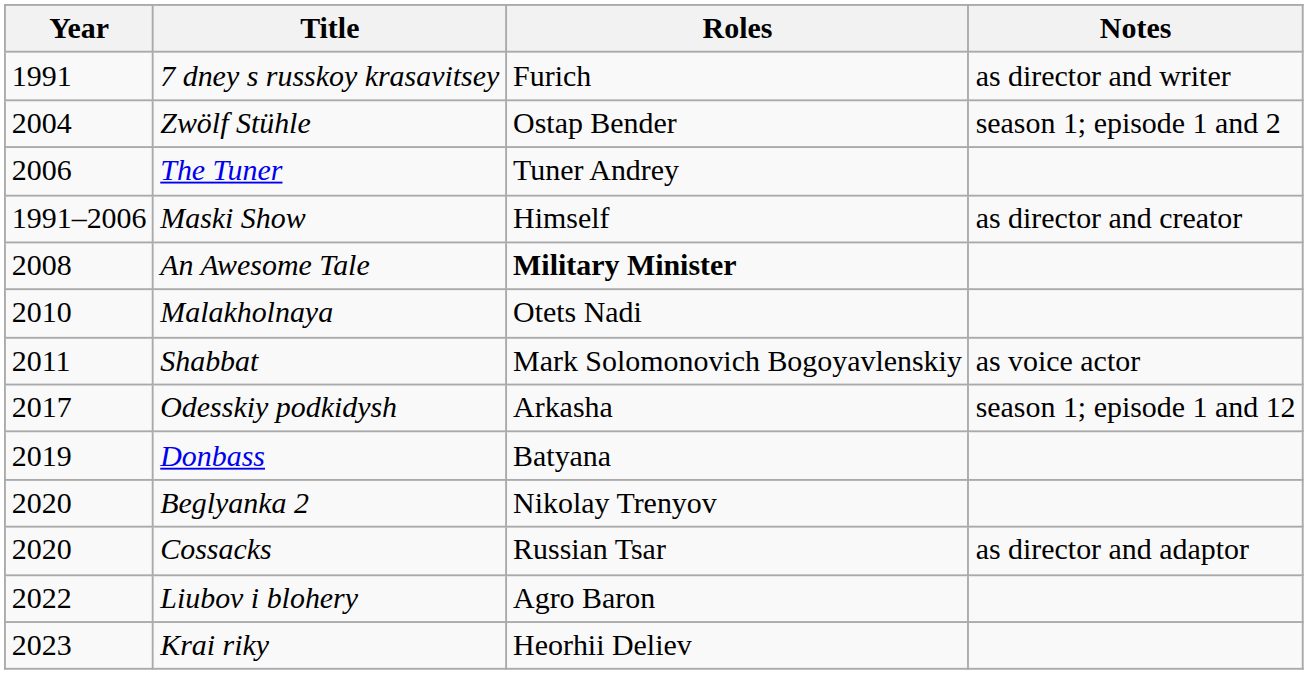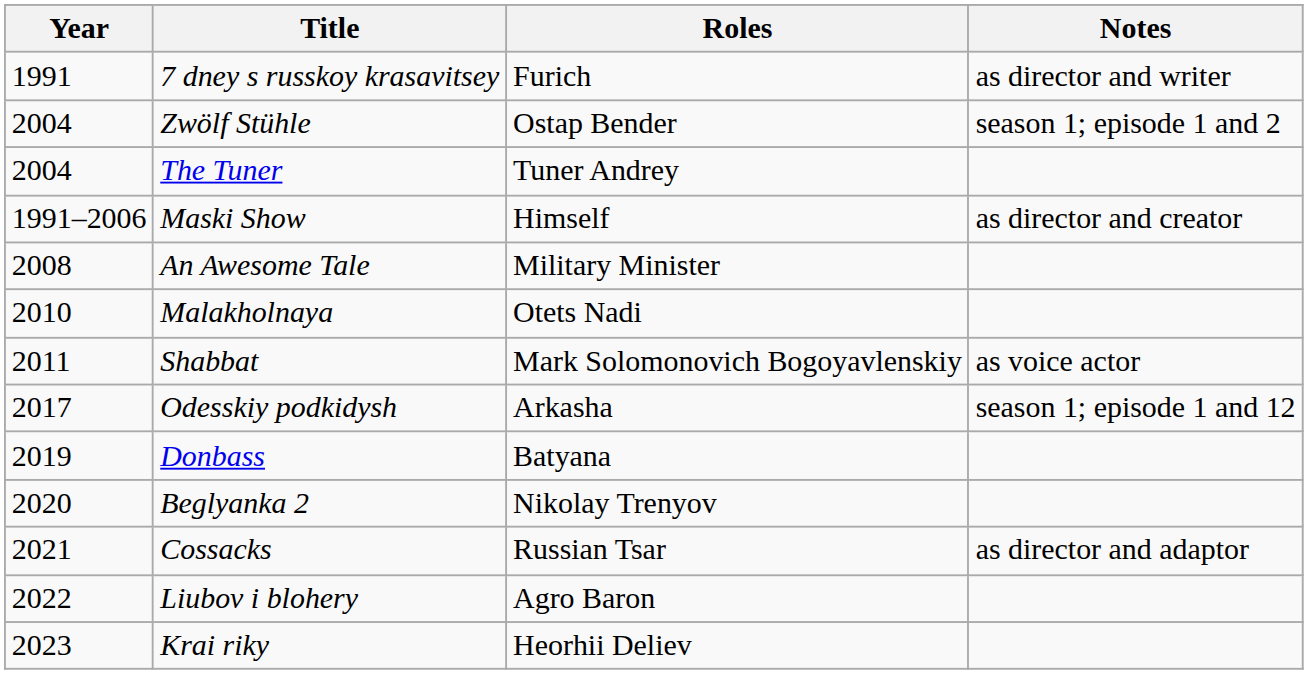The Tuner | Year: 2006 -> 2004
An Awesome Tale | Roles: bold -> normal
Cossacks | Year: 2020 -> 2021
